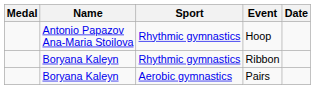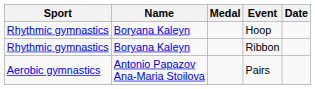columns swapped: Medal <-> Sport
Hoop | Name: Antonio Papazov Ana-Maria Stoilova -> Boryana Kaleyn
Pairs | Name: Boryana Kaleyn -> Antonio Papazov Ana-Maria Stoilova
